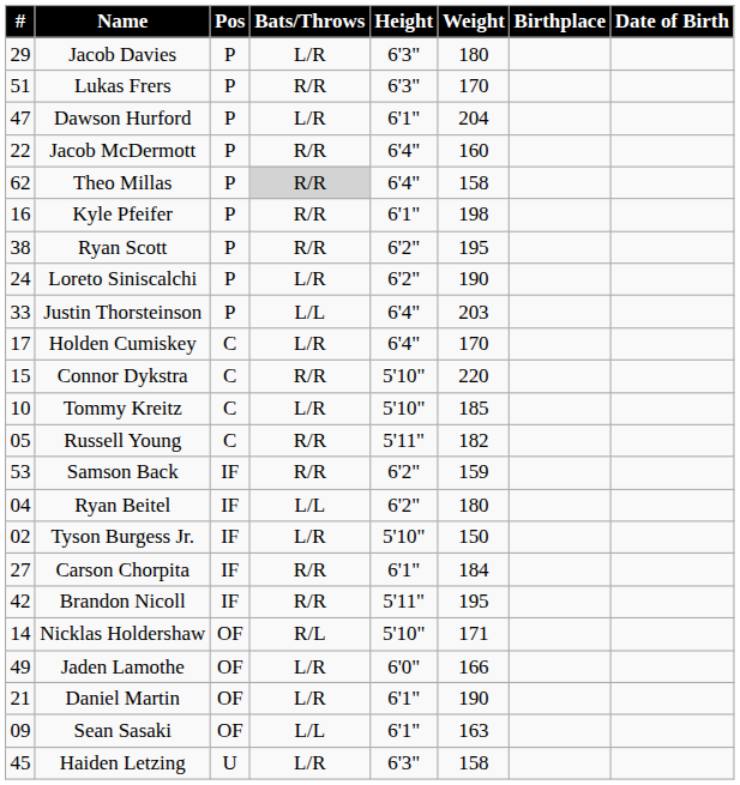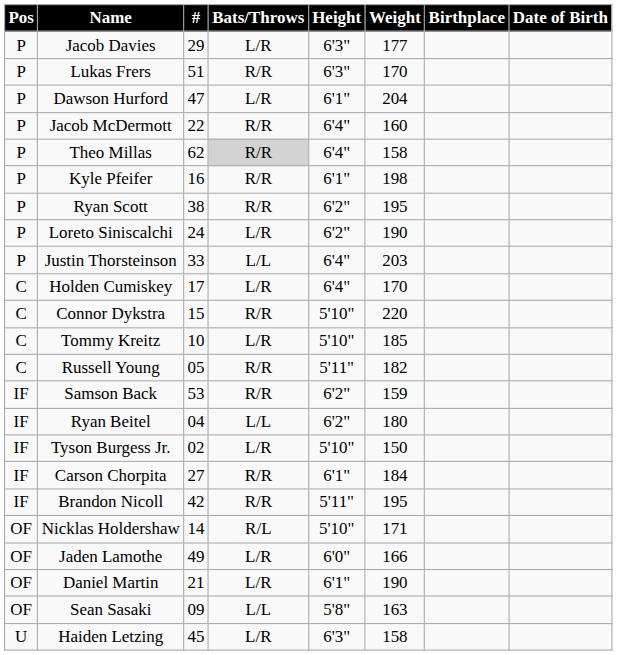columns swapped: # <-> Pos
Jacob Davies | Weight: 180 -> 177
Sean Sasaki | Height: 6'1" -> 5'8"
